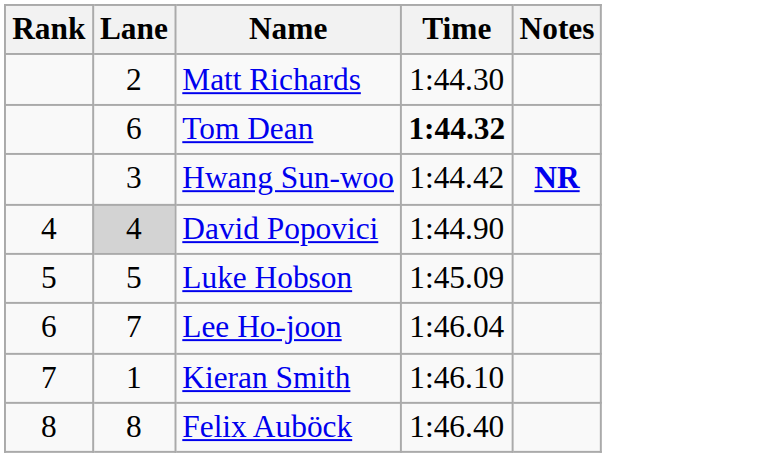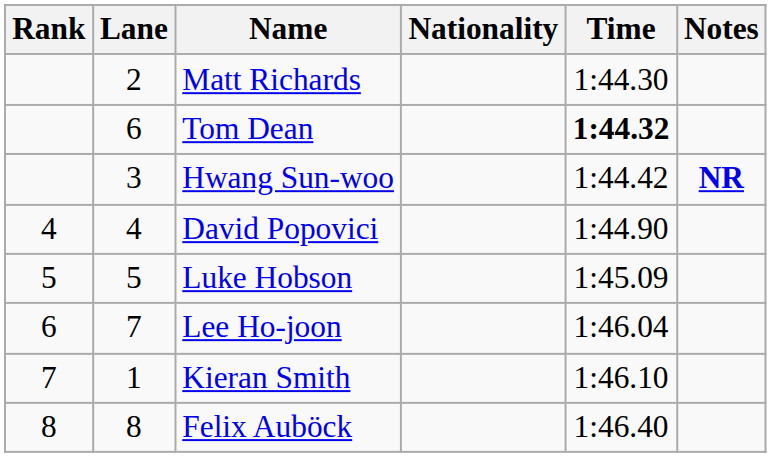+ column: Nationality
David Popovici | Lane: lightgrey background -> no background
